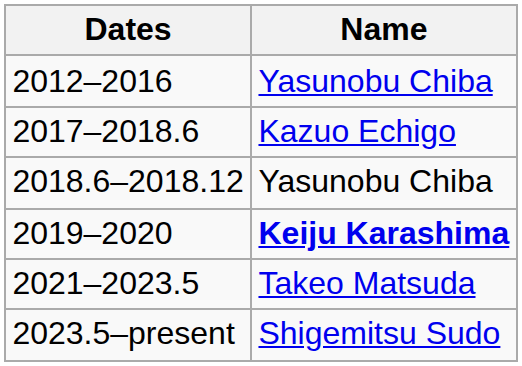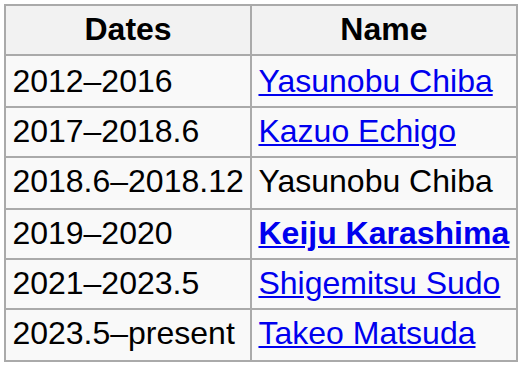2021–2023.5 | Name: Takeo Matsuda -> Shigemitsu Sudo
2023.5–present | Name: Shigemitsu Sudo -> Takeo Matsuda
